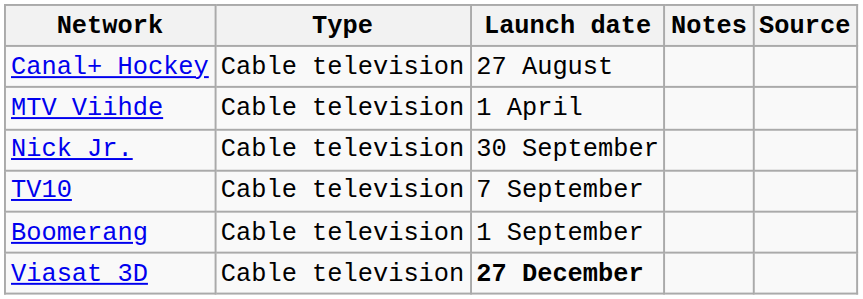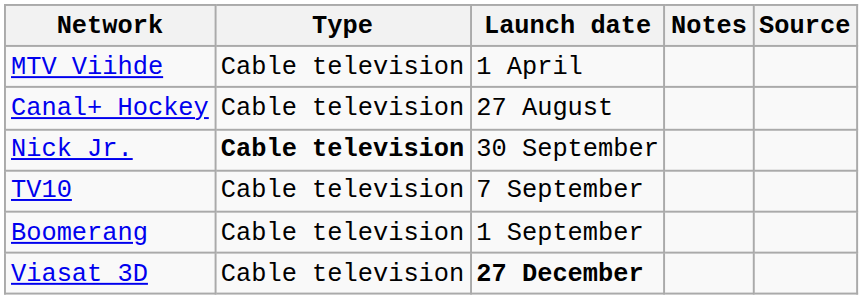rows swapped: MTV Viihde <-> Canal+ Hockey
Nick Jr. | Type: normal -> bold
